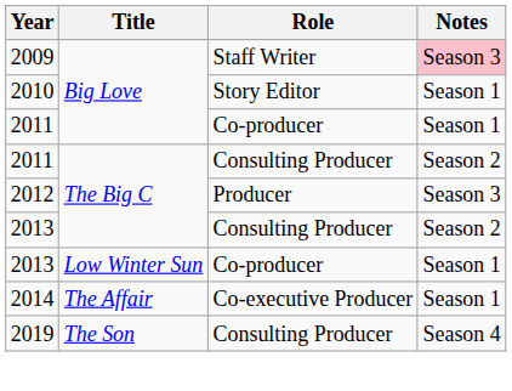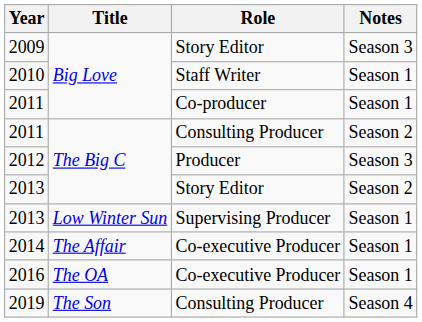2009 | Role: Staff Writer -> Story Editor
2009 | Notes: pink background -> no background
2010 | Role: Story Editor -> Staff Writer
2013 / The Big C | Role: Consulting Producer -> Story Editor
2013 / Low Winter Sun | Role: Co-producer -> Supervising Producer
+ row: 2016 | The OA | Co-executive Producer | Season 1
